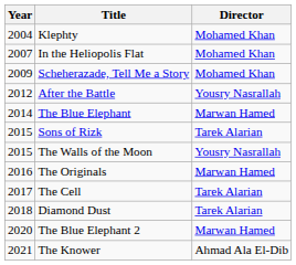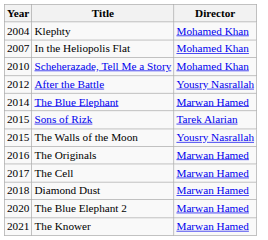Scheherazade, Tell Me a Story | Year: 2009 -> 2010
The Cell | Director: Tarek Alarian -> Marwan Hamed
Diamond Dust | Director: Tarek Alarian -> Marwan Hamed
The Knower | Director: Ahmad Ala El-Dib -> Marwan Hamed
